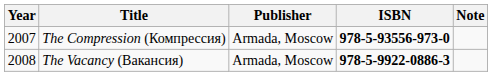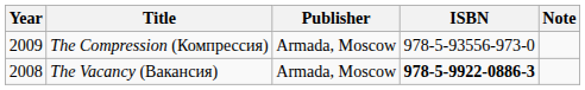The Compression (Компрессия) | Year: 2007 -> 2009
The Compression (Компрессия) | ISBN: bold -> normal
